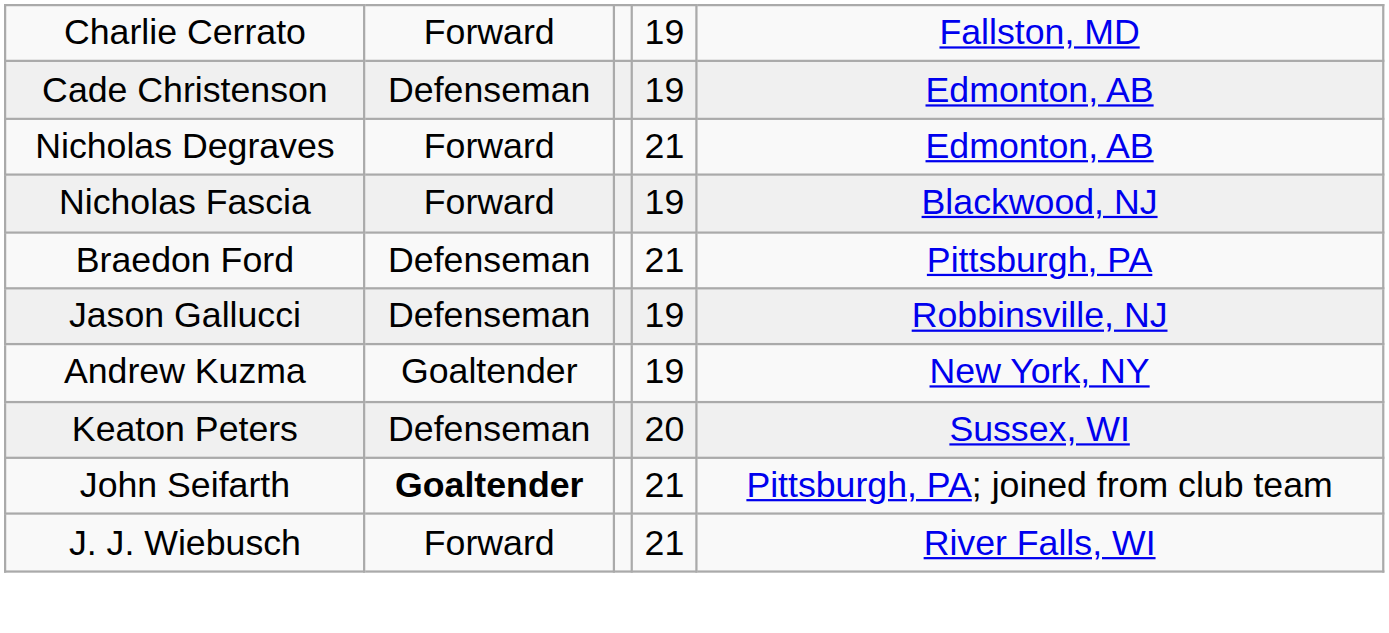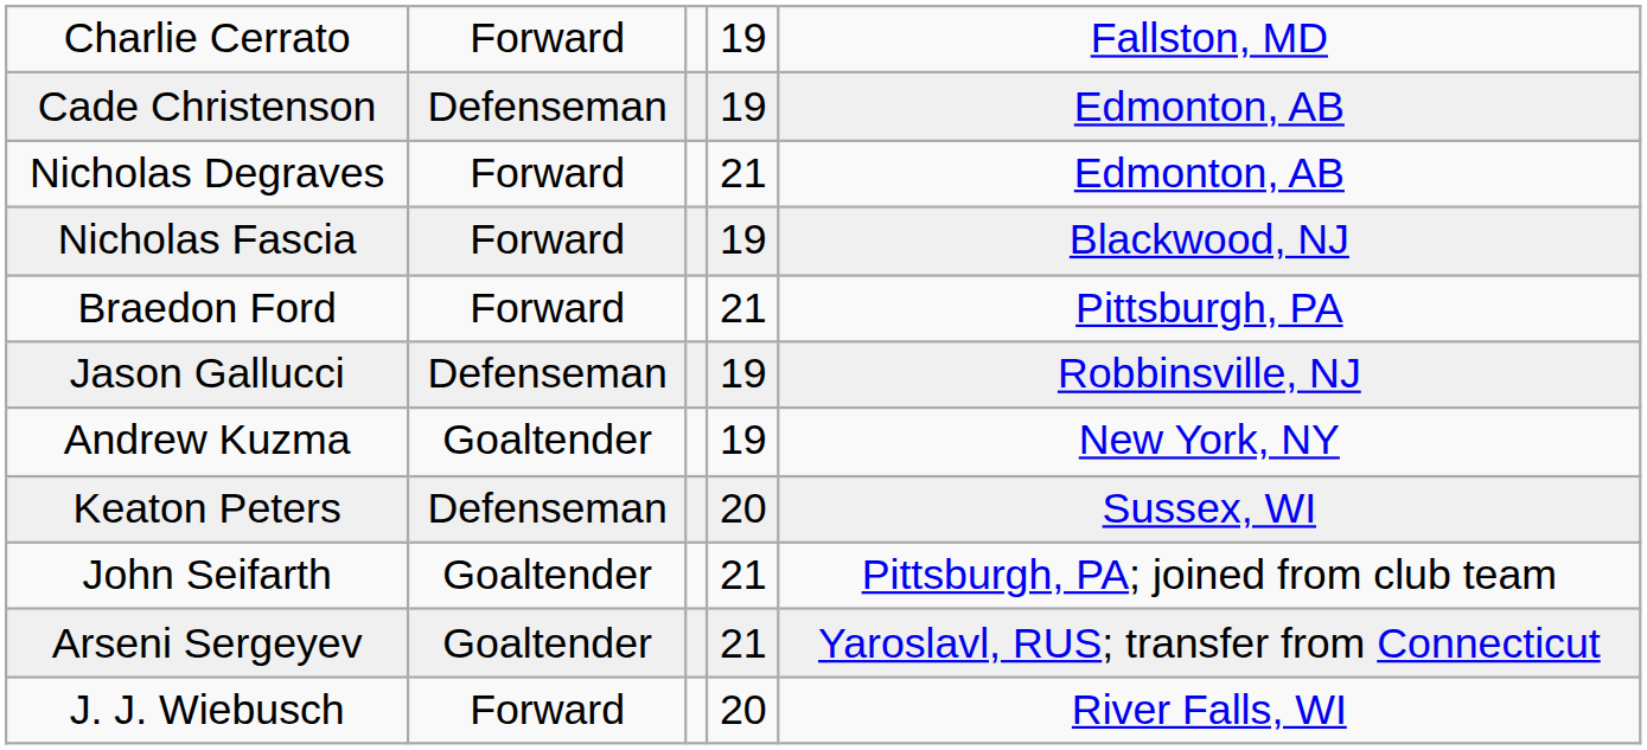Braedon Ford | column 2: Defenseman -> Forward
John Seifarth | column 2: bold -> normal
+ row: Arseni Sergeyev | Goaltender | 21 | Yaroslavl, RUS; transfer from Connecticut
J. J. Wiebusch | column 4: 21 -> 20
